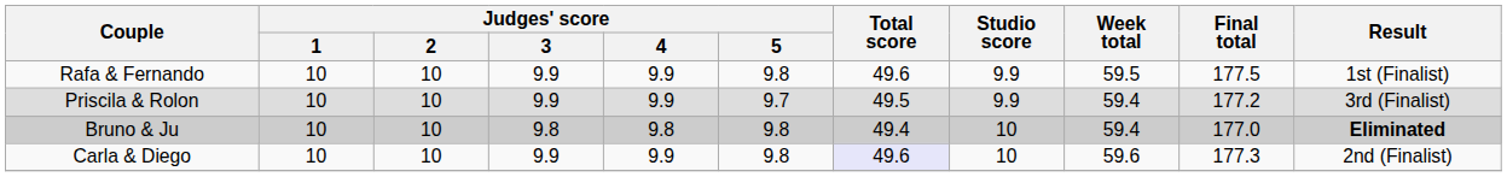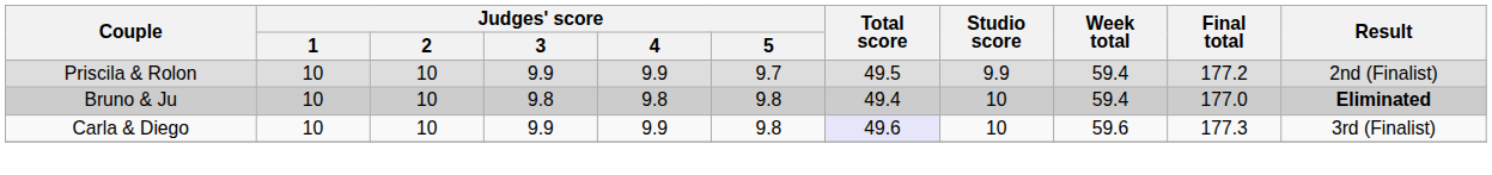- row: Rafa & Fernando | 10 | 10 | 9.9 | 9.9 | 9.8 | 49.6 | 9.9 | 59.5 | 177.5 | 1st (Finalist)
Priscila & Rolon | Result: 3rd (Finalist) -> 2nd (Finalist)
Carla & Diego | Result: 2nd (Finalist) -> 3rd (Finalist)
